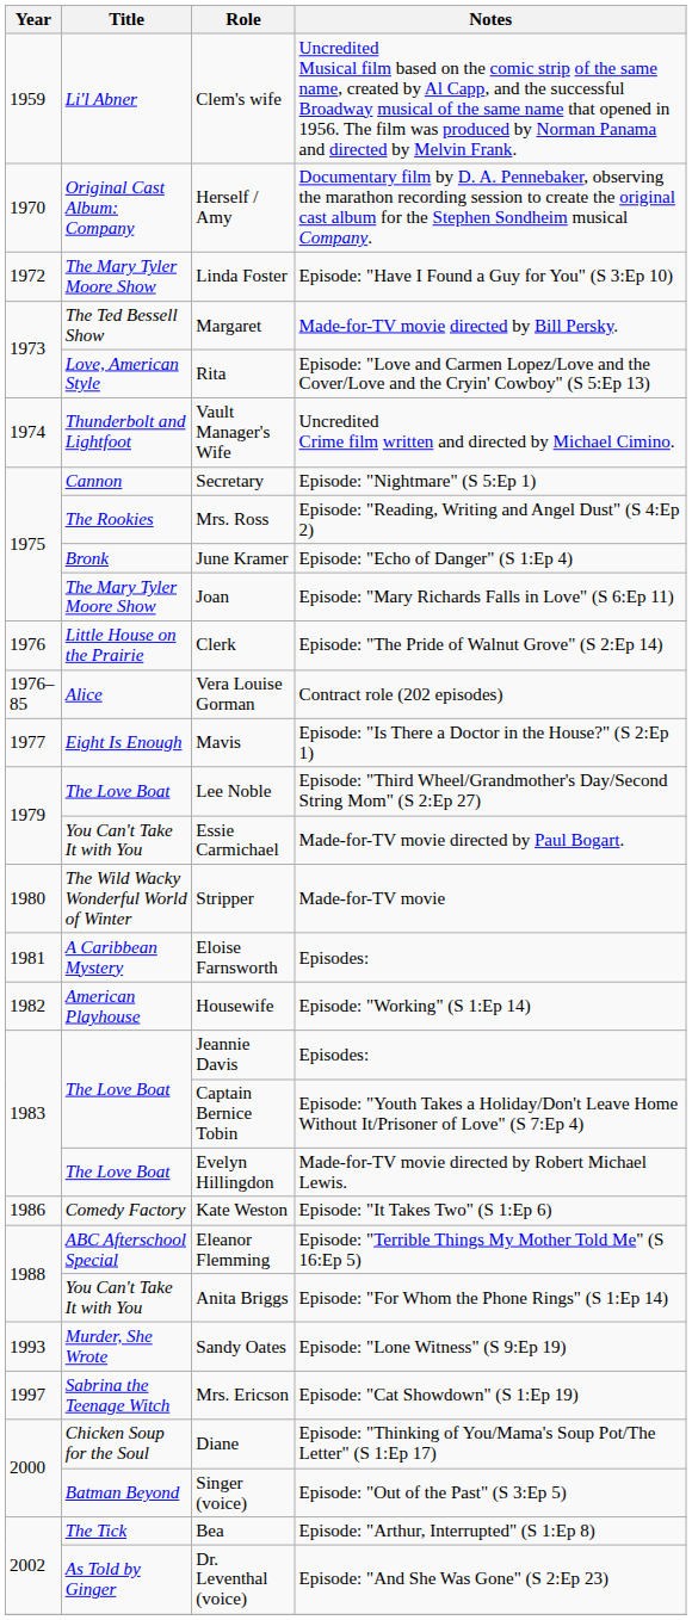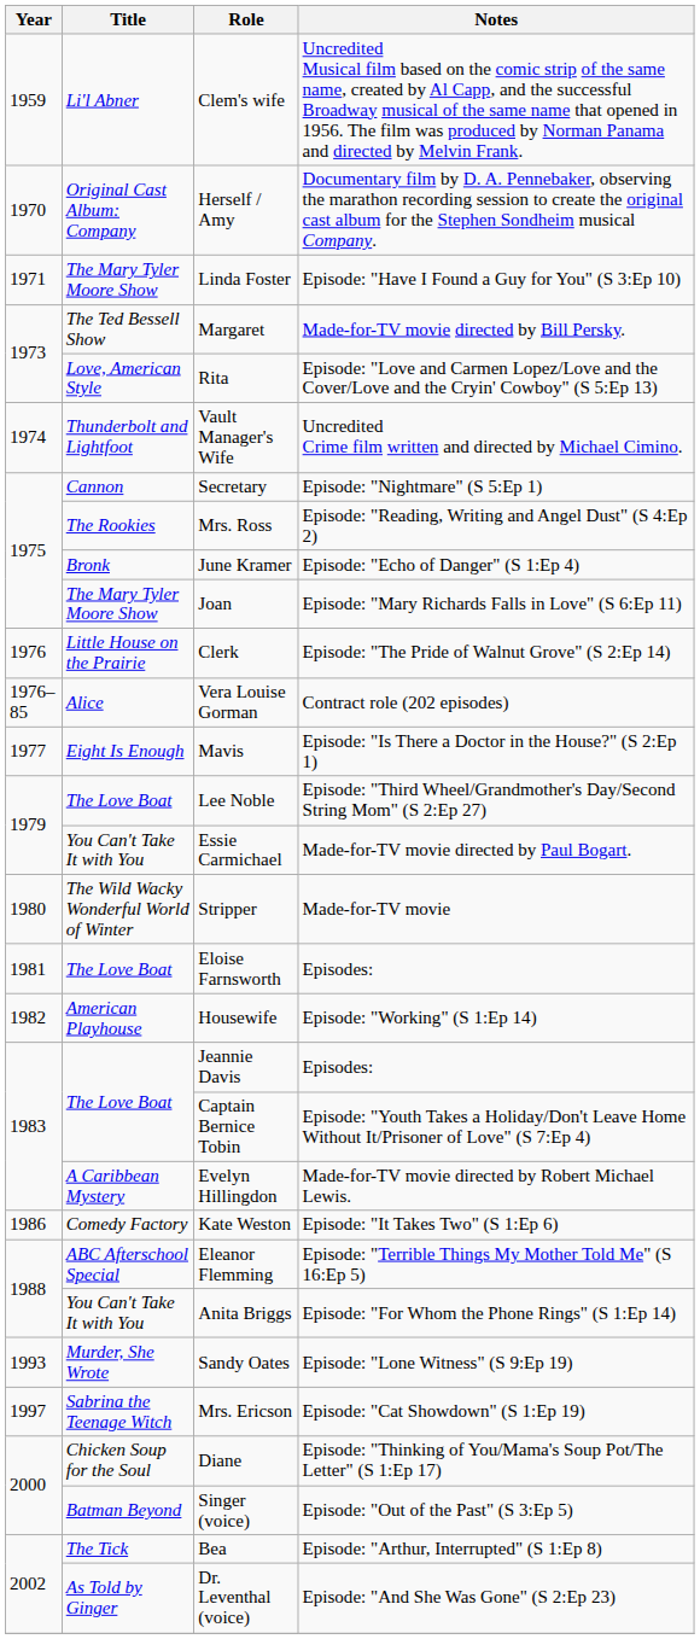Linda Foster | Year: 1972 -> 1971
Eloise Farnsworth | Title: A Caribbean Mystery -> The Love Boat
Evelyn Hillingdon | Title: The Love Boat -> A Caribbean Mystery
